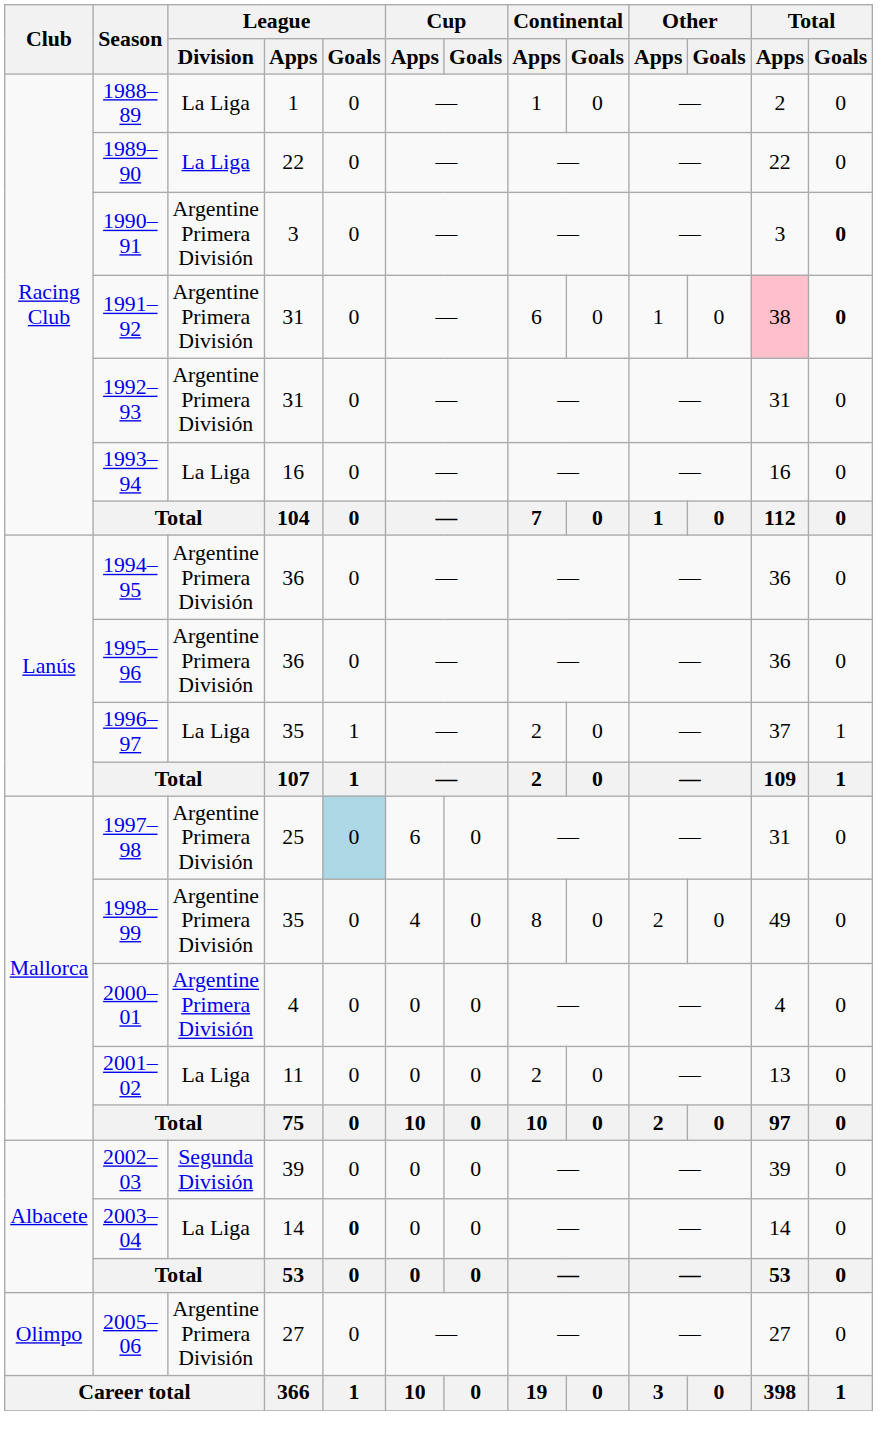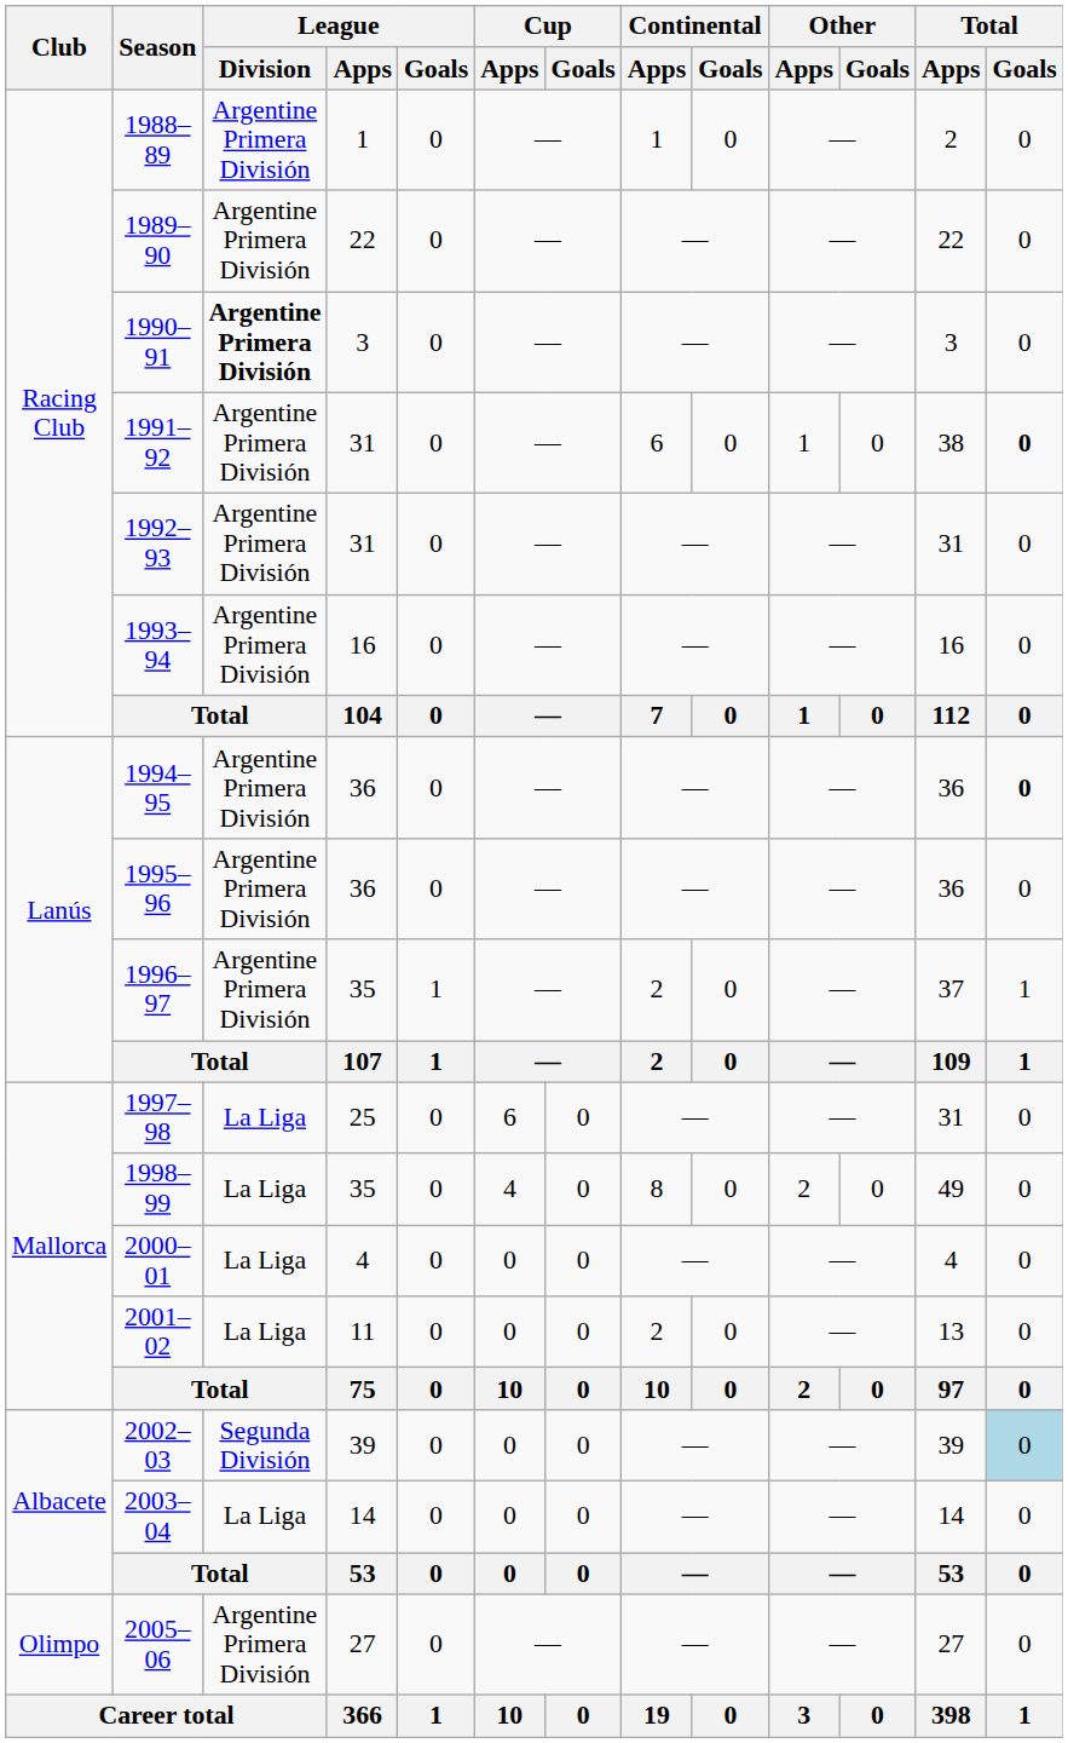1988–89 | League / Division: La Liga -> Argentine Primera División
1989–90 | League / Division: La Liga -> Argentine Primera División
1990–91 | League / Division: normal -> bold
1990–91 | Total / Goals: bold -> normal
1991–92 | Total / Apps: pink background -> no background
1993–94 | League / Division: La Liga -> Argentine Primera División
1994–95 | Total / Goals: normal -> bold
1996–97 | League / Division: La Liga -> Argentine Primera División
1997–98 | League / Division: Argentine Primera División -> La Liga
1997–98 | League / Goals: lightblue background -> no background
1998–99 | League / Division: Argentine Primera División -> La Liga
2000–01 | League / Division: Argentine Primera División -> La Liga
2002–03 | Total / Goals: no background -> lightblue background
2003–04 | League / Goals: bold -> normal
